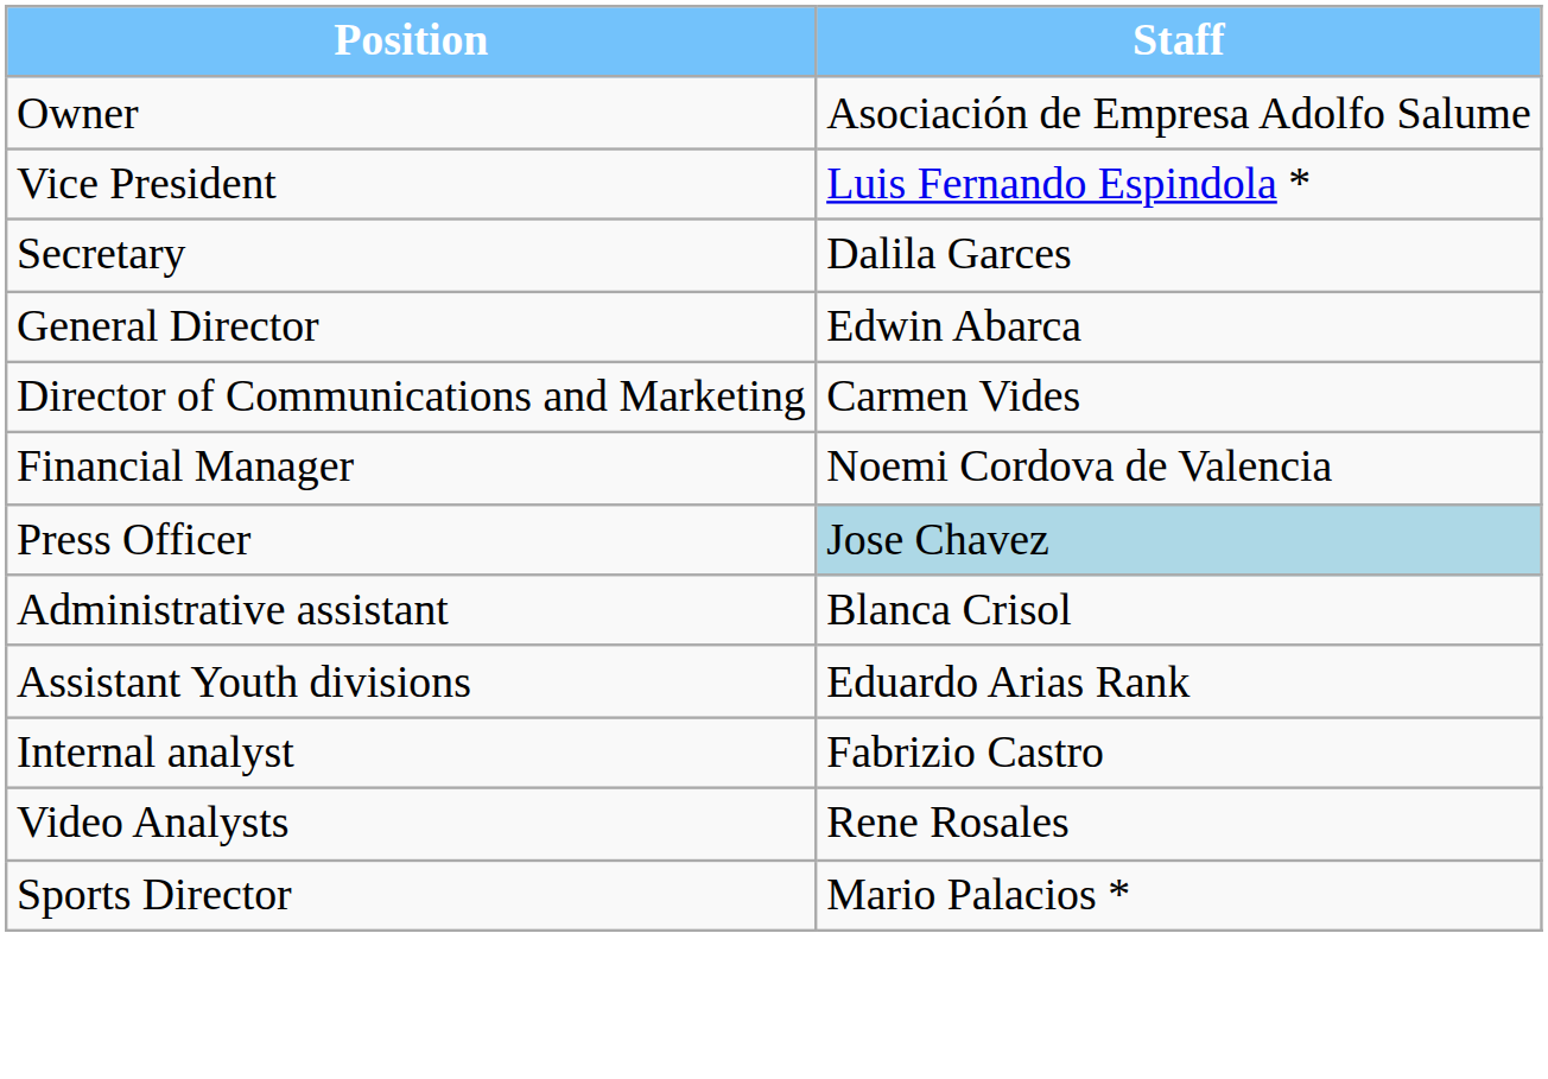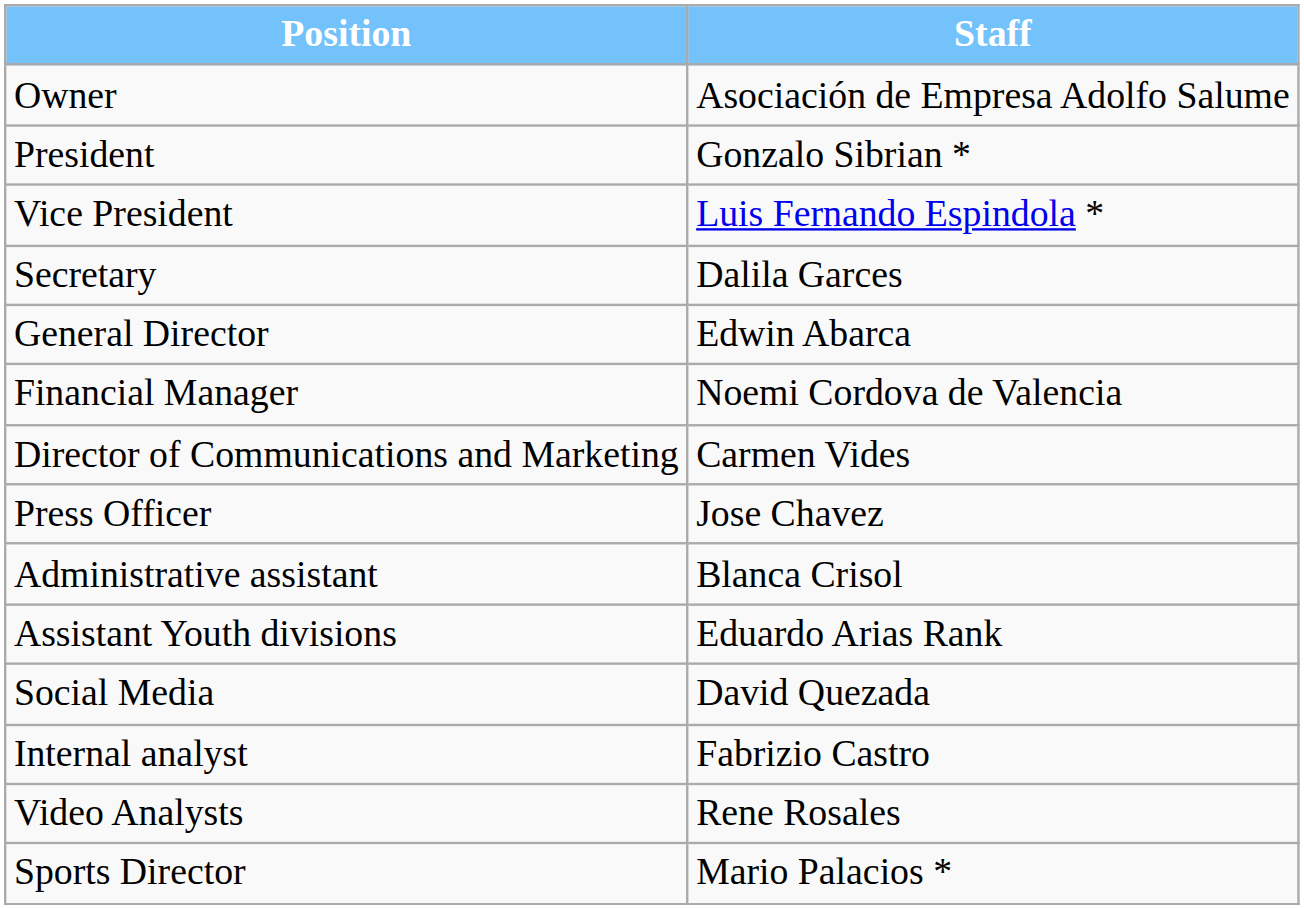+ row: President | Gonzalo Sibrian *
rows swapped: Director of Communications and Marketing <-> Financial Manager
Press Officer | Staff: lightblue background -> no background
+ row: Social Media | David Quezada
